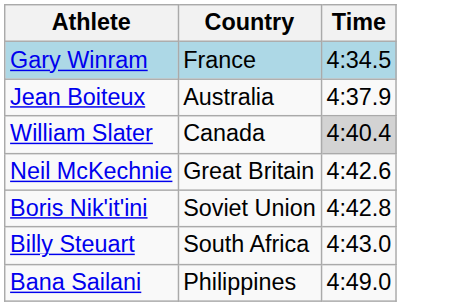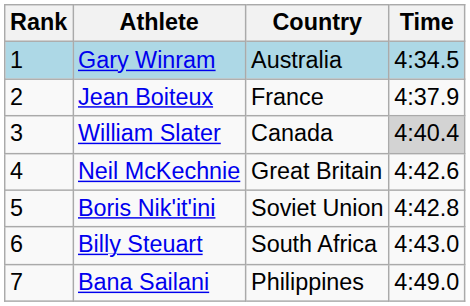+ column: Rank | 1 | 2 | 3 | 4 | 5 | 6 | 7
Gary Winram | Country: France -> Australia
Jean Boiteux | Country: Australia -> France
